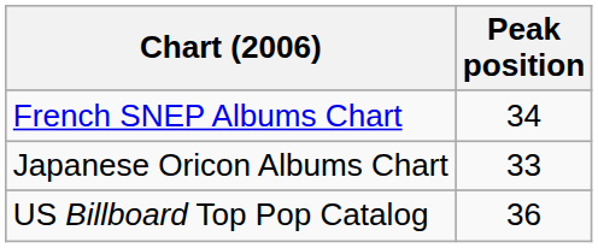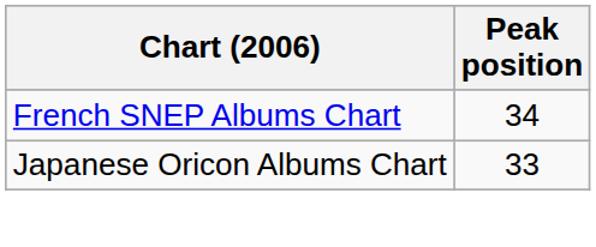- row: US Billboard Top Pop Catalog | 36
